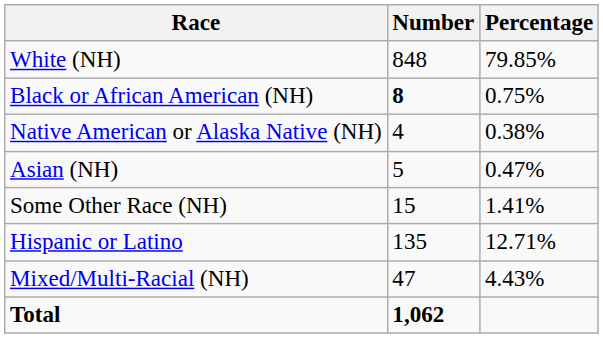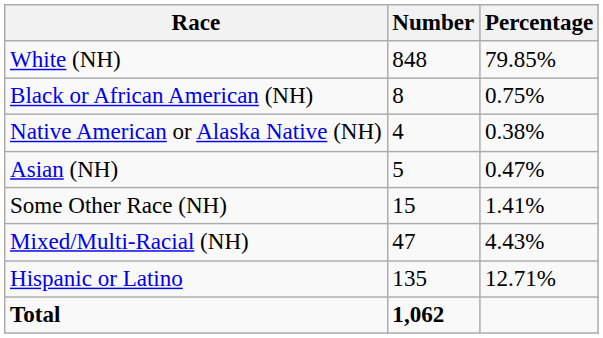Black or African American (NH) | Number: bold -> normal
rows swapped: Mixed/Multi-Racial (NH) <-> Hispanic or Latino
